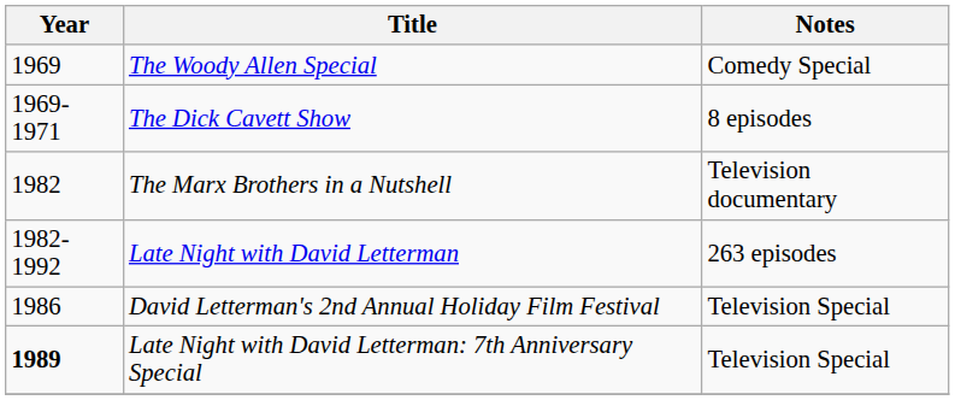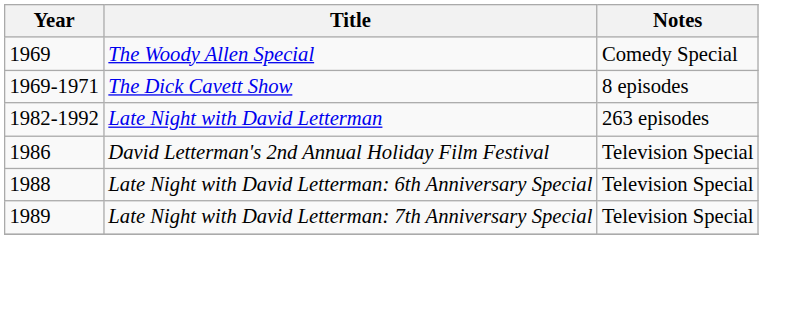- row: 1982 | The Marx Brothers in a Nutshell | Television documentary
+ row: 1988 | Late Night with David Letterman: 6th Anniversary Special | Television Special
Late Night with David Letterman: 7th Anniversary Special | Year: bold -> normal
